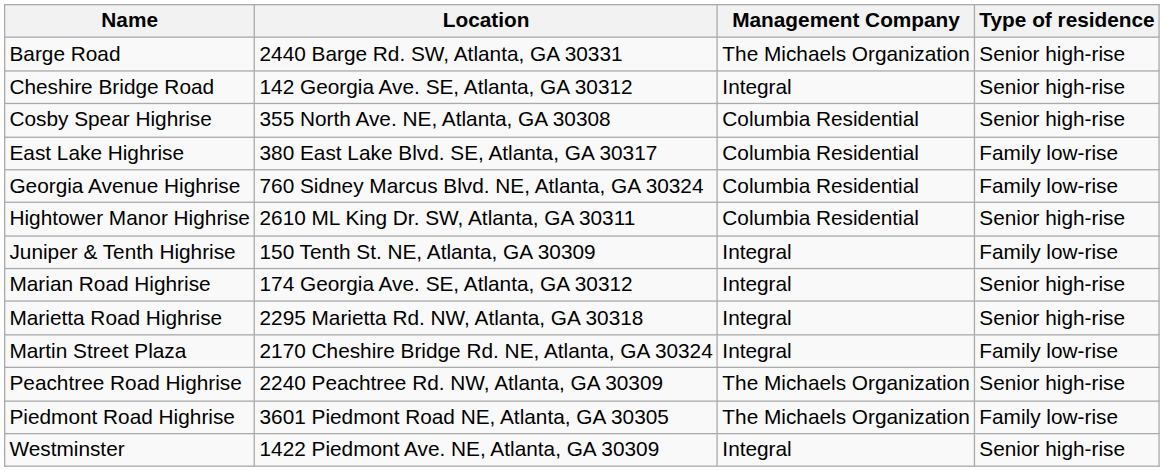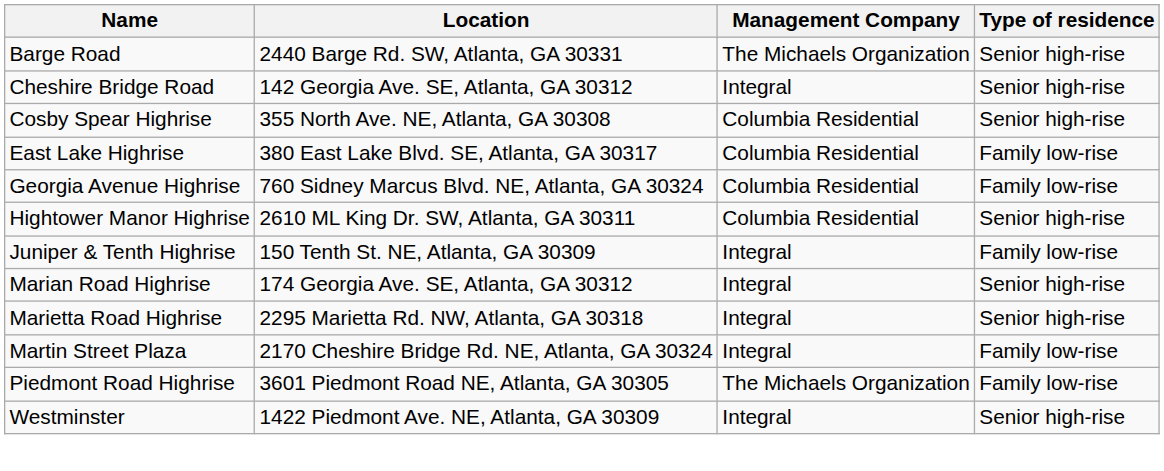- row: Peachtree Road Highrise | 2240 Peachtree Rd. NW, Atlanta, GA 30309 | The Michaels Organization | Senior high-rise
